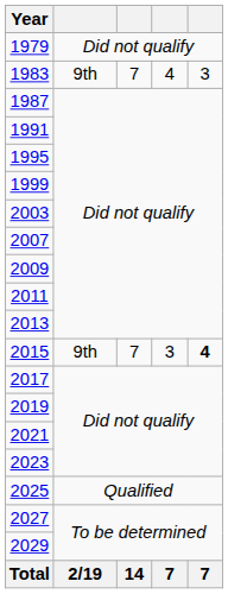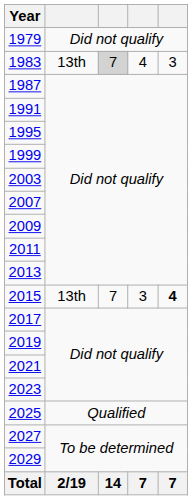1983 | column 2: 9th -> 13th
1983 | column 3: no background -> lightgrey background
2015 | column 2: 9th -> 13th
